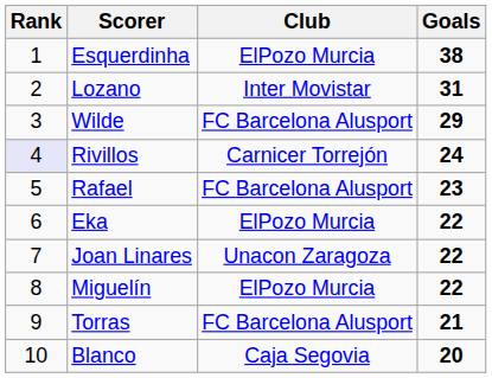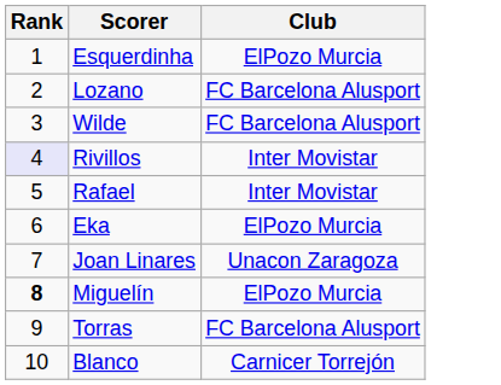- column: Goals | 38 | 31 | 29 | 24 | 23 | 22 | 22 | 22 | 21 | 20
Lozano | Club: Inter Movistar -> FC Barcelona Alusport
Rivillos | Club: Carnicer Torrejón -> Inter Movistar
Rafael | Club: FC Barcelona Alusport -> Inter Movistar
Miguelín | Rank: normal -> bold
Blanco | Club: Caja Segovia -> Carnicer Torrejón
